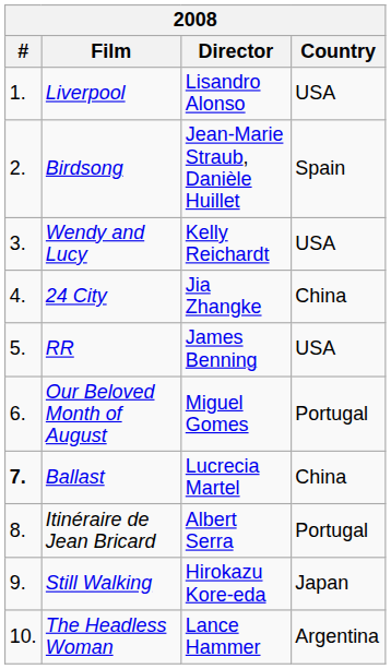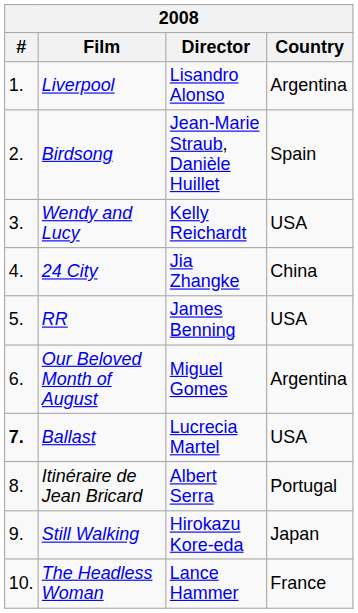Liverpool | Country: USA -> Argentina
Our Beloved Month of August | Country: Portugal -> Argentina
Ballast | Country: China -> USA
The Headless Woman | Country: Argentina -> France
